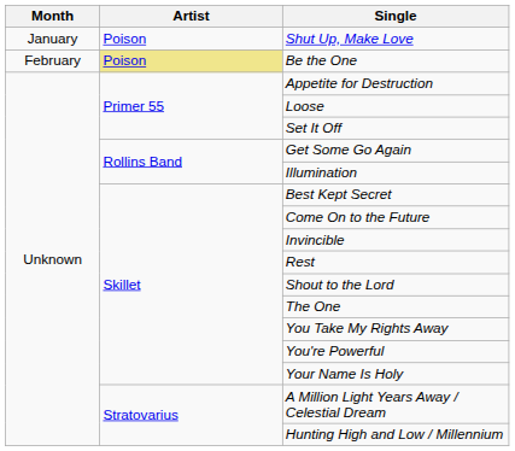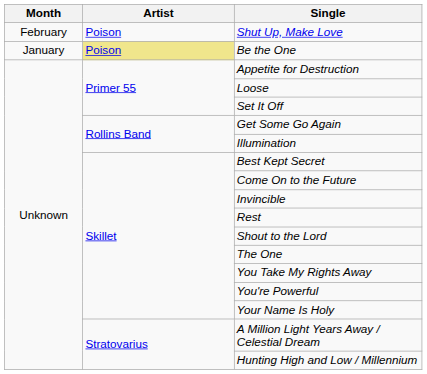Shut Up, Make Love | Month: January -> February
Be the One | Month: February -> January
